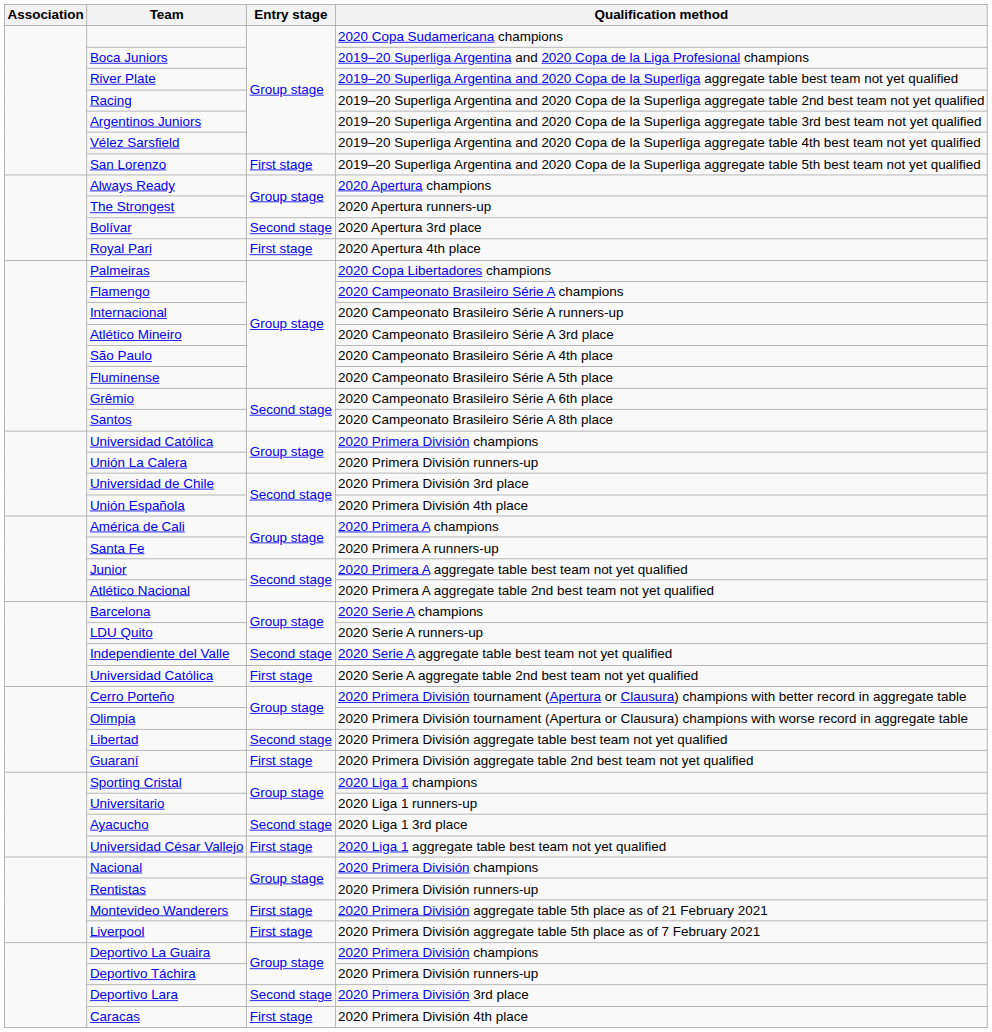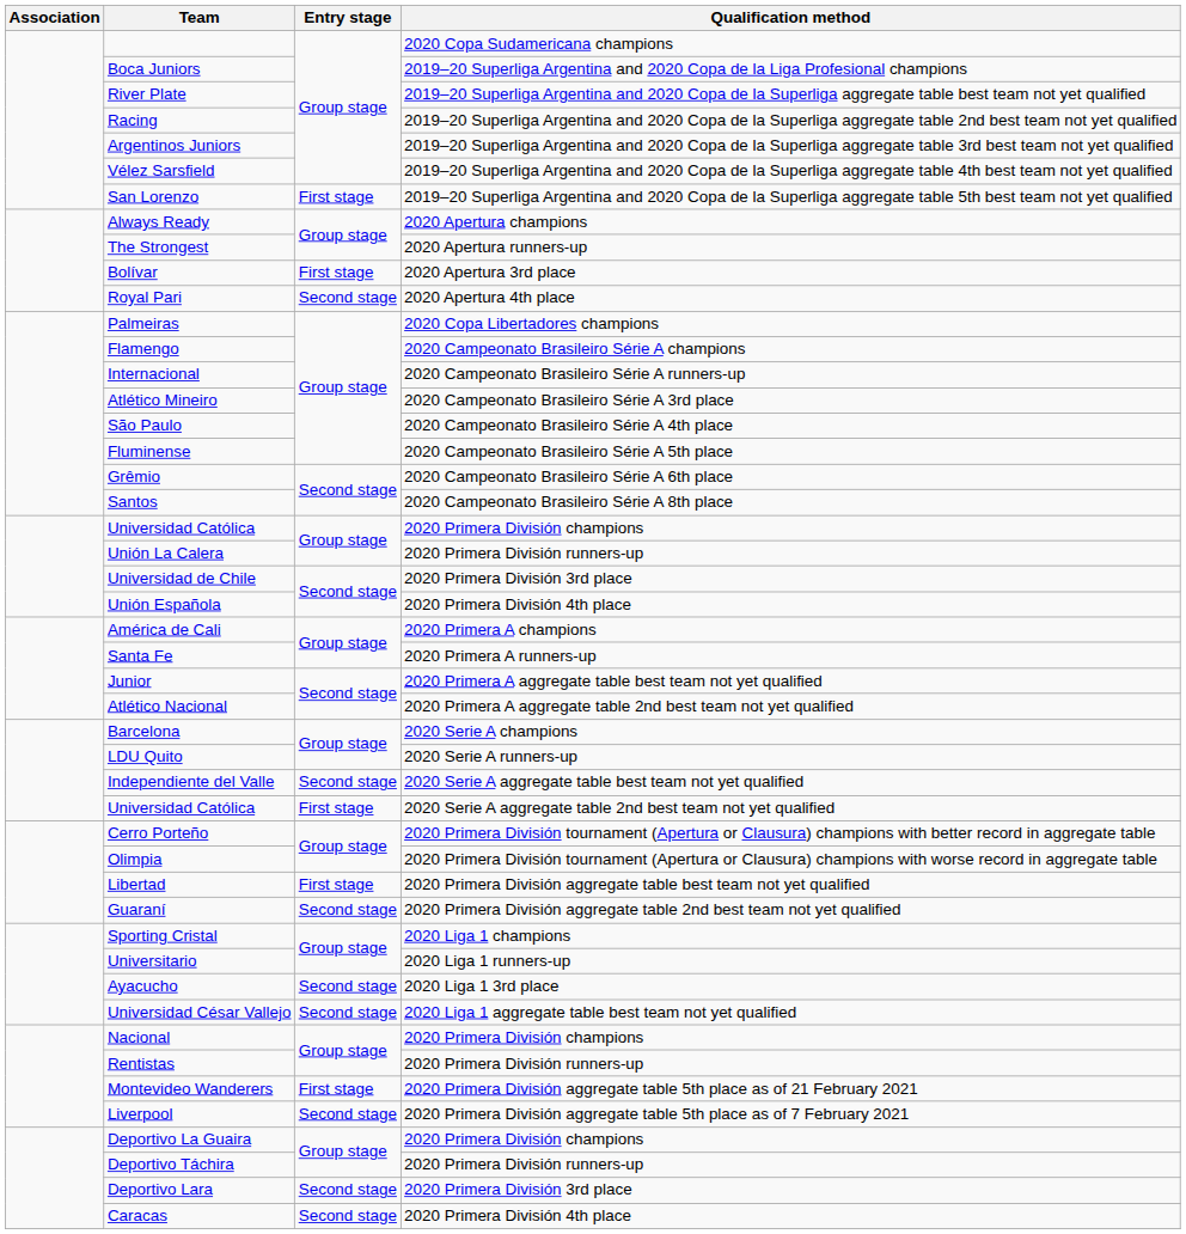Bolívar | Entry stage: Second stage -> First stage
Royal Pari | Entry stage: First stage -> Second stage
Libertad | Entry stage: Second stage -> First stage
Guaraní | Entry stage: First stage -> Second stage
Universidad César Vallejo | Entry stage: First stage -> Second stage
Liverpool | Entry stage: First stage -> Second stage
Caracas | Entry stage: First stage -> Second stage
